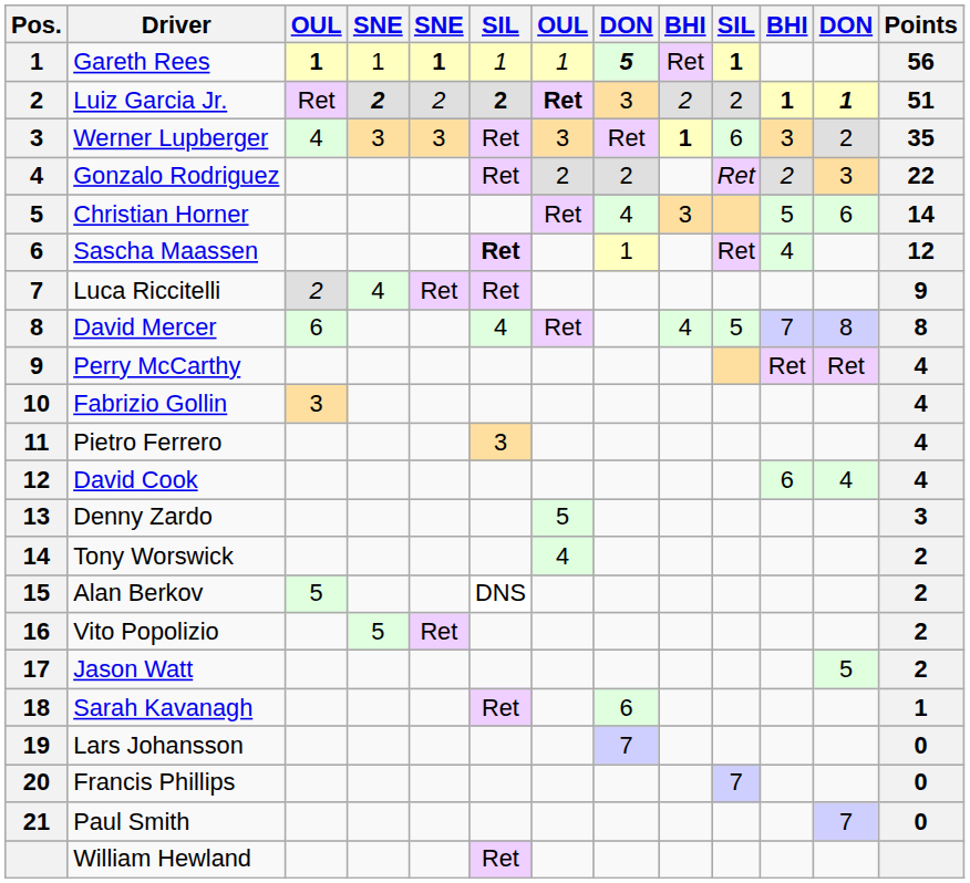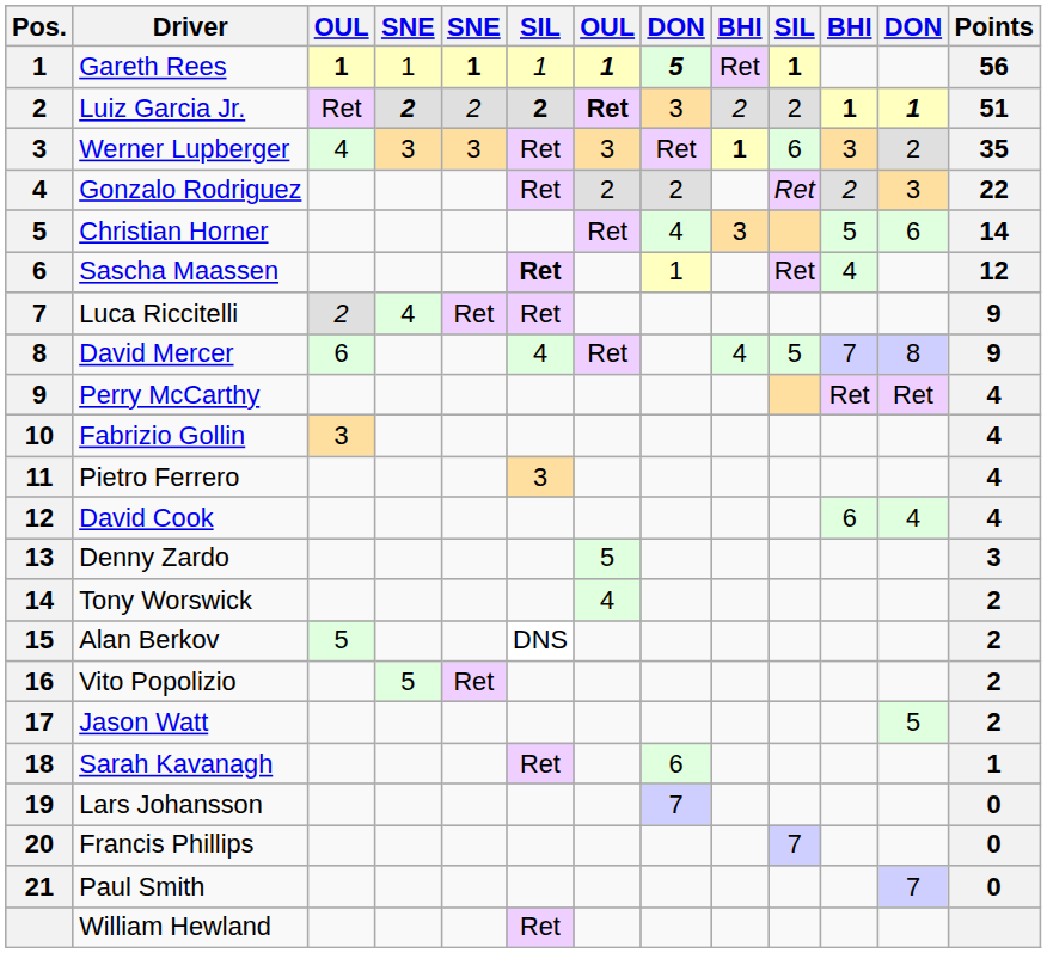Gareth Rees | column 7: normal -> bold
David Mercer | Points: 8 -> 9
